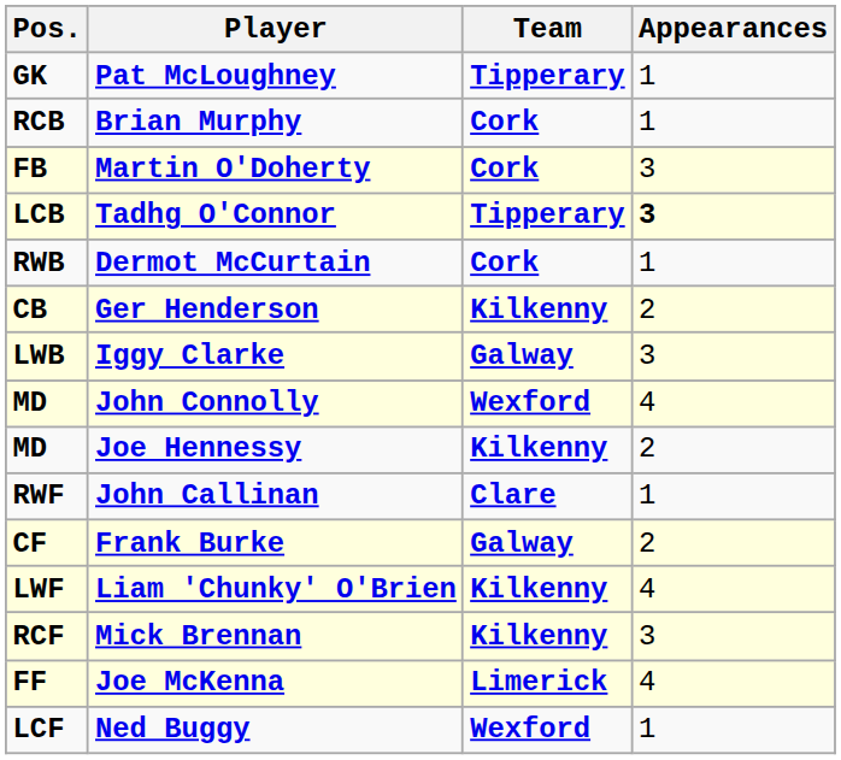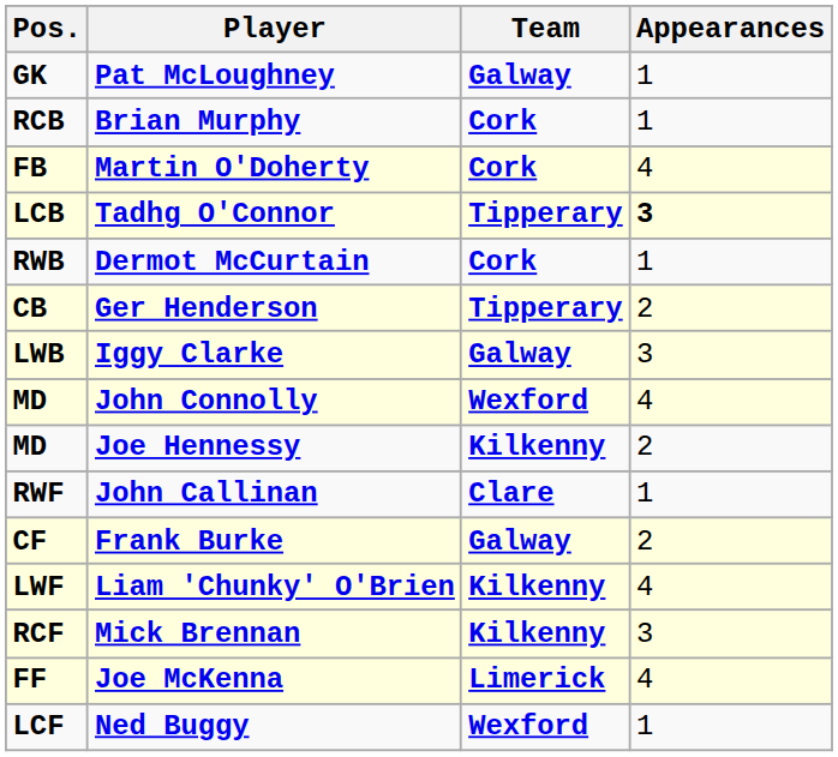Pat McLoughney | Team: Tipperary -> Galway
Martin O'Doherty | Appearances: 3 -> 4
Ger Henderson | Team: Kilkenny -> Tipperary
